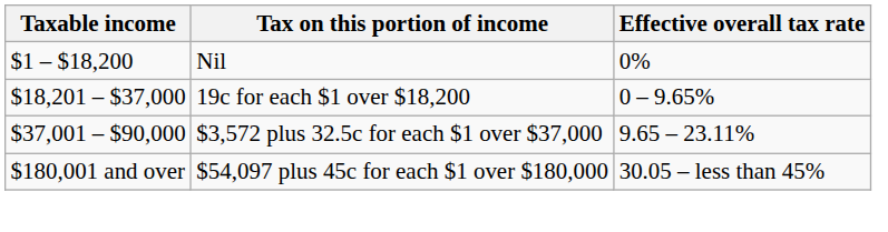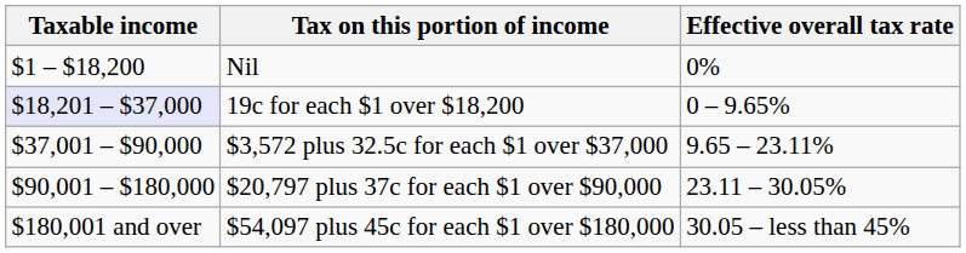19c for each $1 over $18,200 | Taxable income: no background -> lavender background
+ row: $90,001 – $180,000 | $20,797 plus 37c for each $1 over $90,000 | 23.11 – 30.05%
